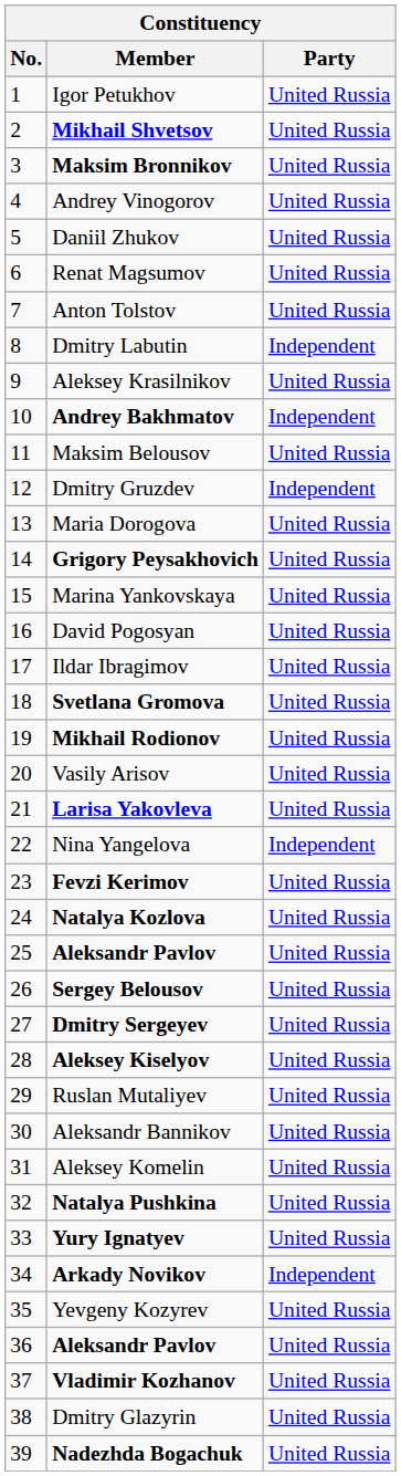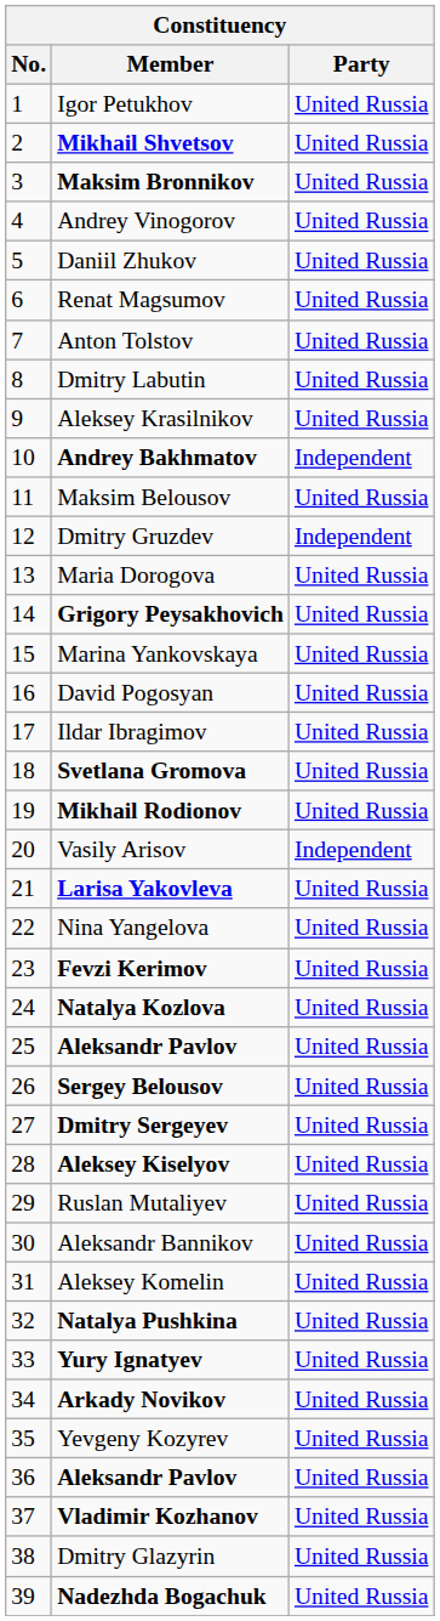Dmitry Labutin | Party: Independent -> United Russia
Vasily Arisov | Party: United Russia -> Independent
Nina Yangelova | Party: Independent -> United Russia
Arkady Novikov | Party: Independent -> United Russia
